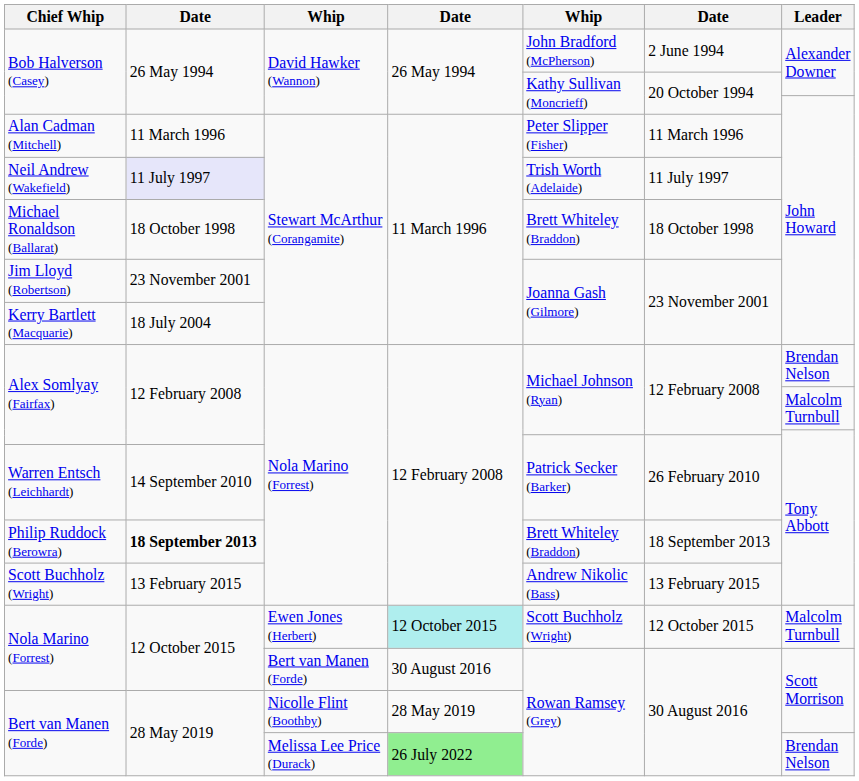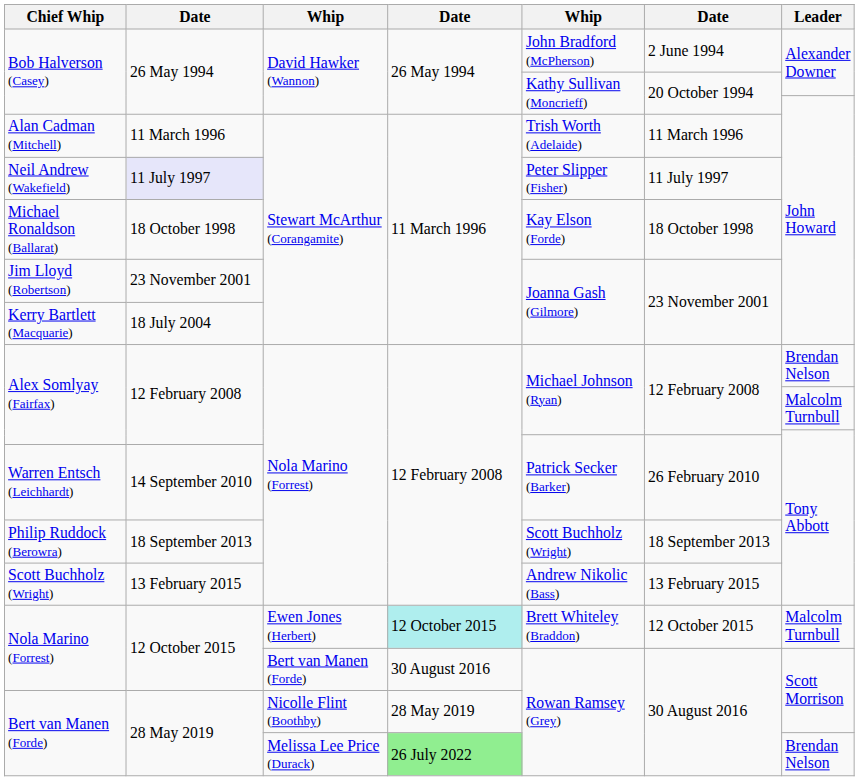Alan Cadman (Mitchell) | column 5: Peter Slipper (Fisher) -> Trish Worth (Adelaide)
Neil Andrew (Wakefield) | column 5: Trish Worth (Adelaide) -> Peter Slipper (Fisher)
Michael Ronaldson (Ballarat) | column 5: Brett Whiteley (Braddon) -> Kay Elson (Forde)
Philip Ruddock (Berowra) | column 2: bold -> normal
Philip Ruddock (Berowra) | column 5: Brett Whiteley (Braddon) -> Scott Buchholz (Wright)
Nola Marino (Forrest) / Ewen Jones (Herbert) | column 5: Scott Buchholz (Wright) -> Brett Whiteley (Braddon)
